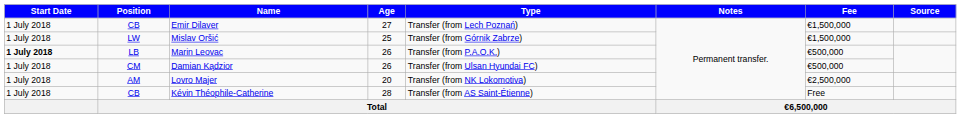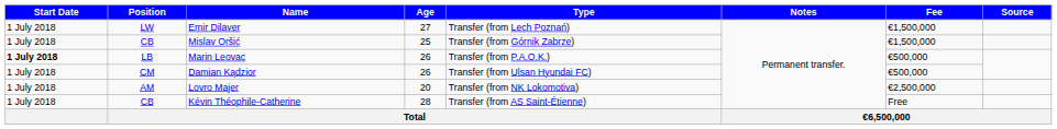Emir Dilaver | Position: CB -> LW
Mislav Oršić | Position: LW -> CB
